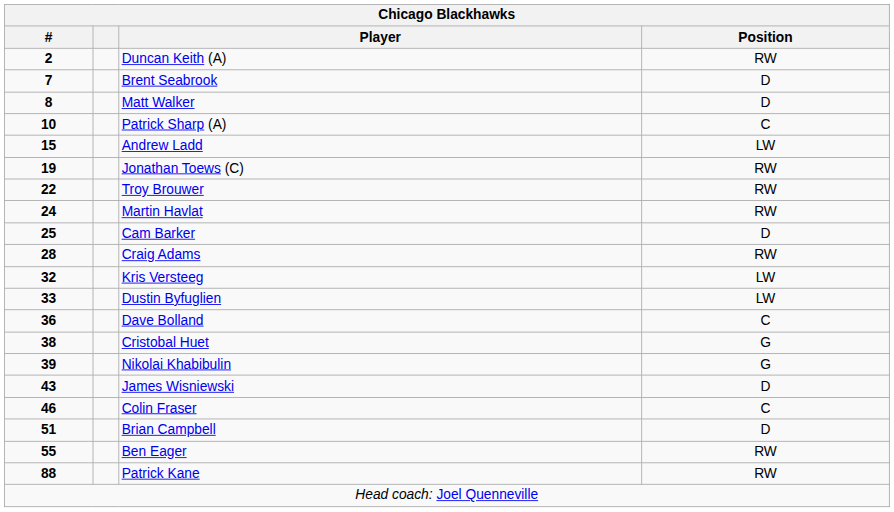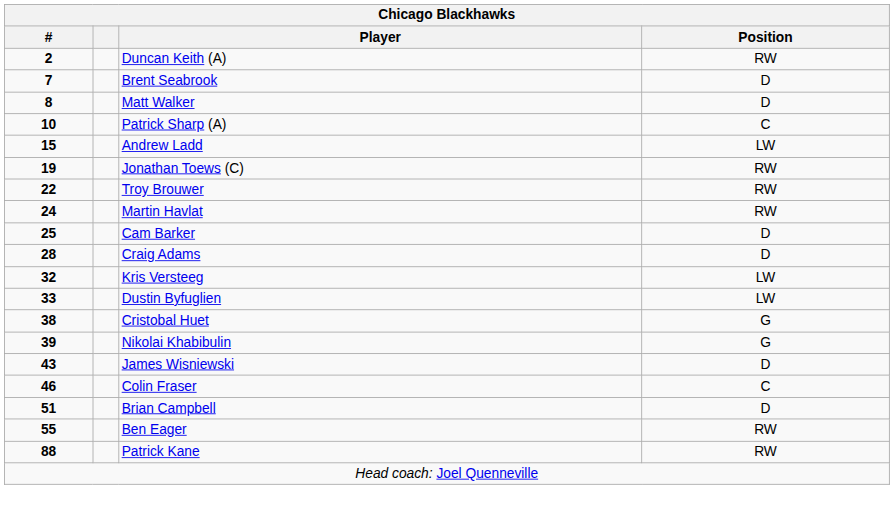Craig Adams | Position: RW -> D
- row: 36 | Dave Bolland | C
